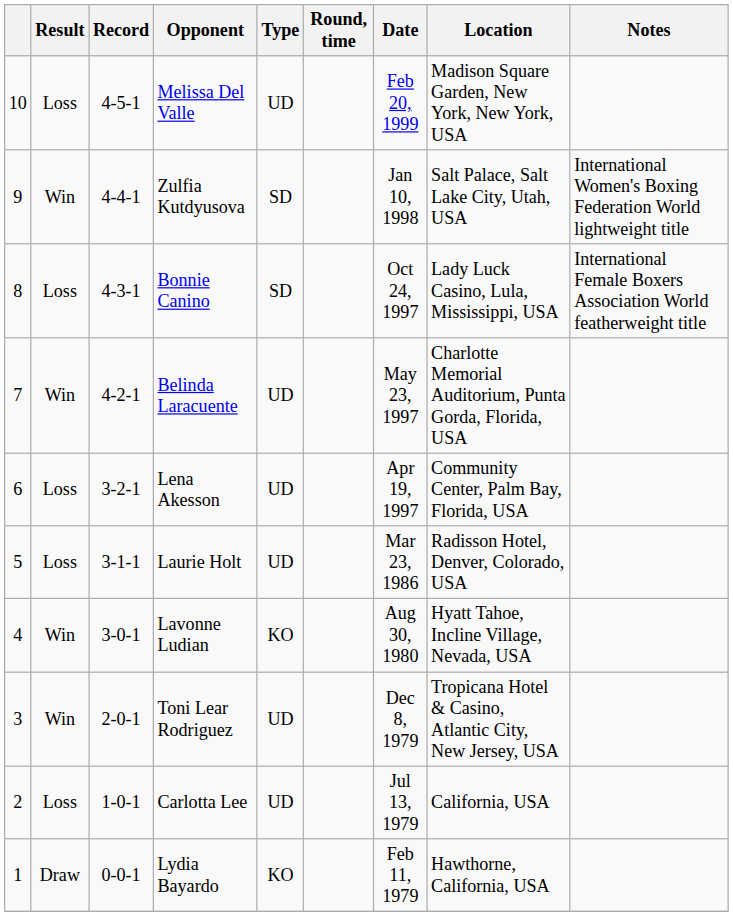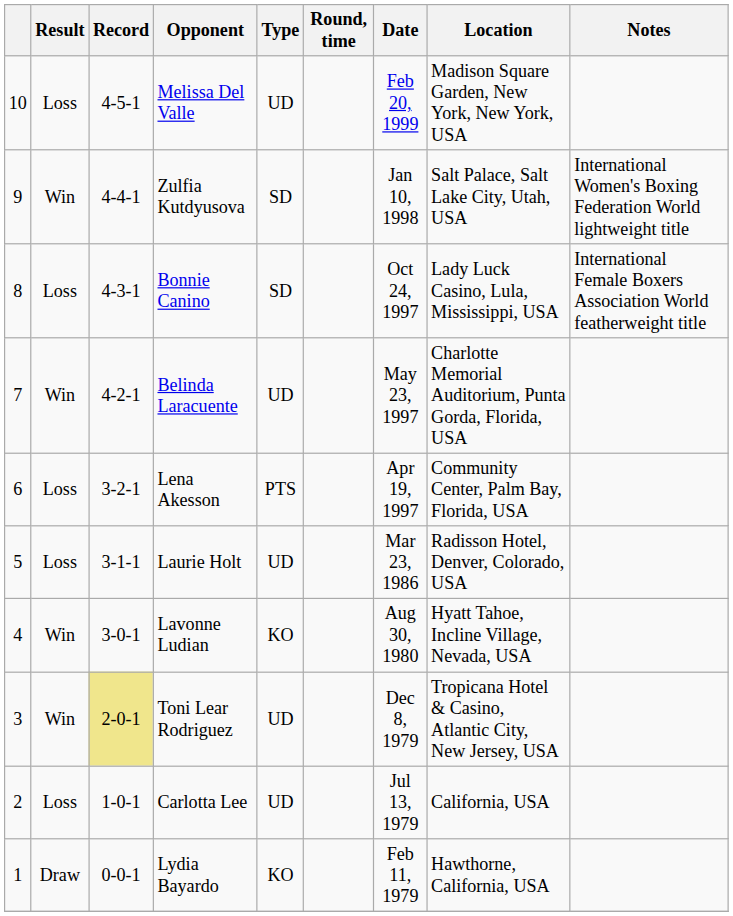Lena Akesson | Type: UD -> PTS
Toni Lear Rodriguez | Record: no background -> khaki background
